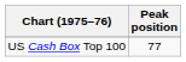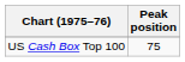US Cash Box Top 100 | Peak position: 77 -> 75
